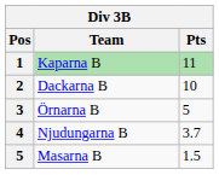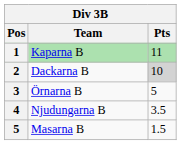Dackarna B | Pts: no background -> lightgrey background
Njudungarna B | Pts: 3.7 -> 3.5
